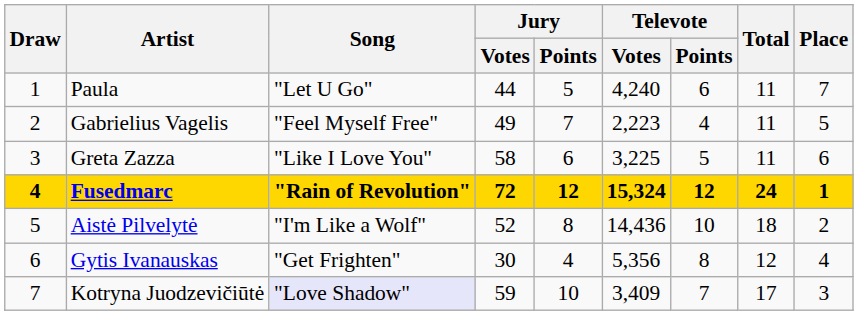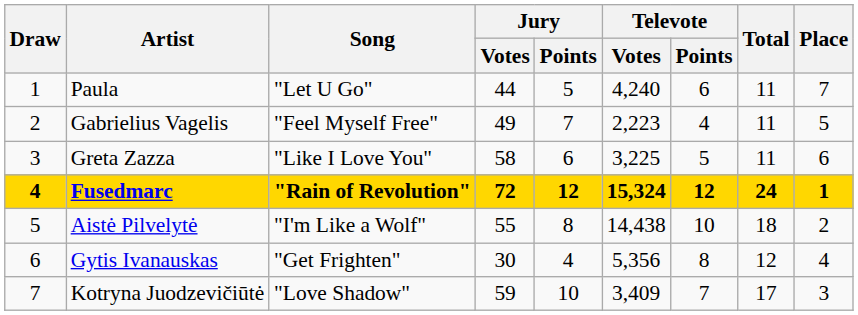Aistė Pilvelytė | Jury / Votes: 52 -> 55
Aistė Pilvelytė | Televote / Votes: 14,436 -> 14,438
Kotryna Juodzevičiūtė | Song: lavender background -> no background
